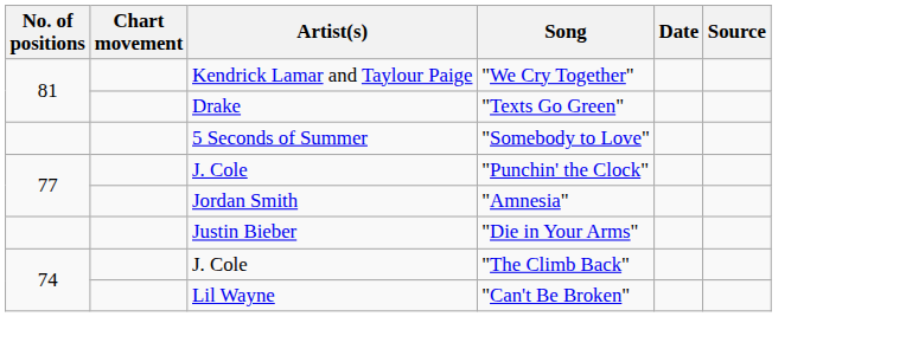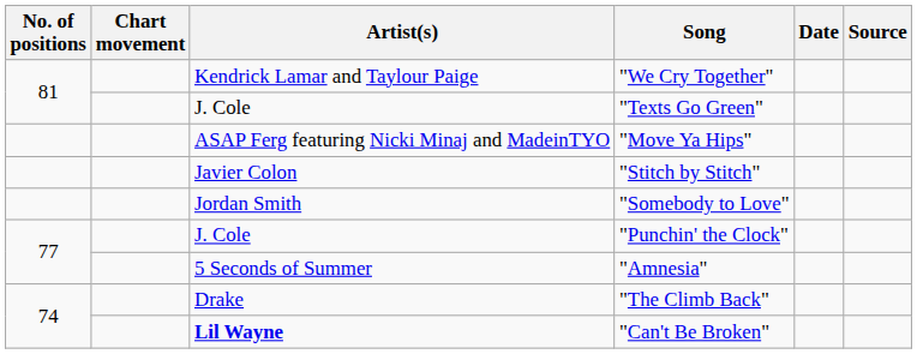"Texts Go Green" | Artist(s): Drake -> J. Cole
+ row: ASAP Ferg featuring Nicki Minaj and MadeinTYO | "Move Ya Hips"
+ row: Javier Colon | "Stitch by Stitch"
"Somebody to Love" | Artist(s): 5 Seconds of Summer -> Jordan Smith
"Amnesia" | Artist(s): Jordan Smith -> 5 Seconds of Summer
- row: Justin Bieber | "Die in Your Arms"
"The Climb Back" | Artist(s): J. Cole -> Drake
"Can't Be Broken" | Artist(s): normal -> bold
